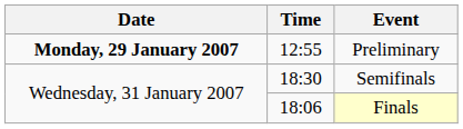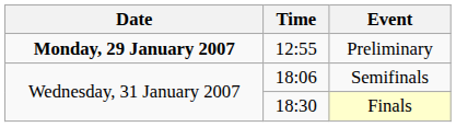Semifinals | Time: 18:30 -> 18:06
Finals | Time: 18:06 -> 18:30
